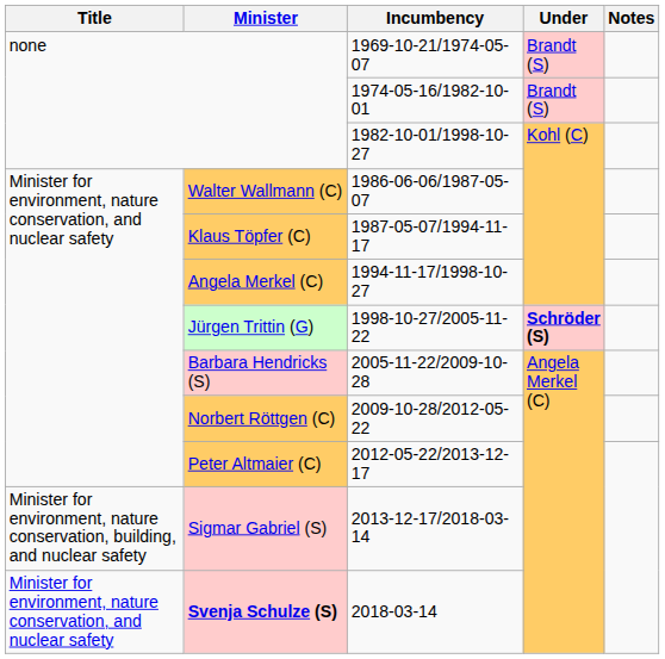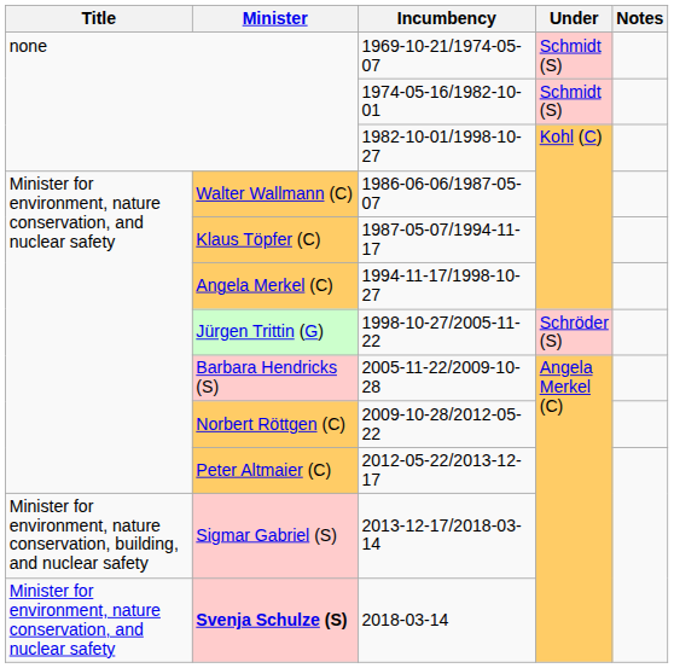1969-10-21/1974-05-07 | Under: Brandt (S) -> Schmidt (S)
1974-05-16/1982-10-01 | Under: Brandt (S) -> Schmidt (S)
1998-10-27/2005-11-22 | Under: bold -> normal
